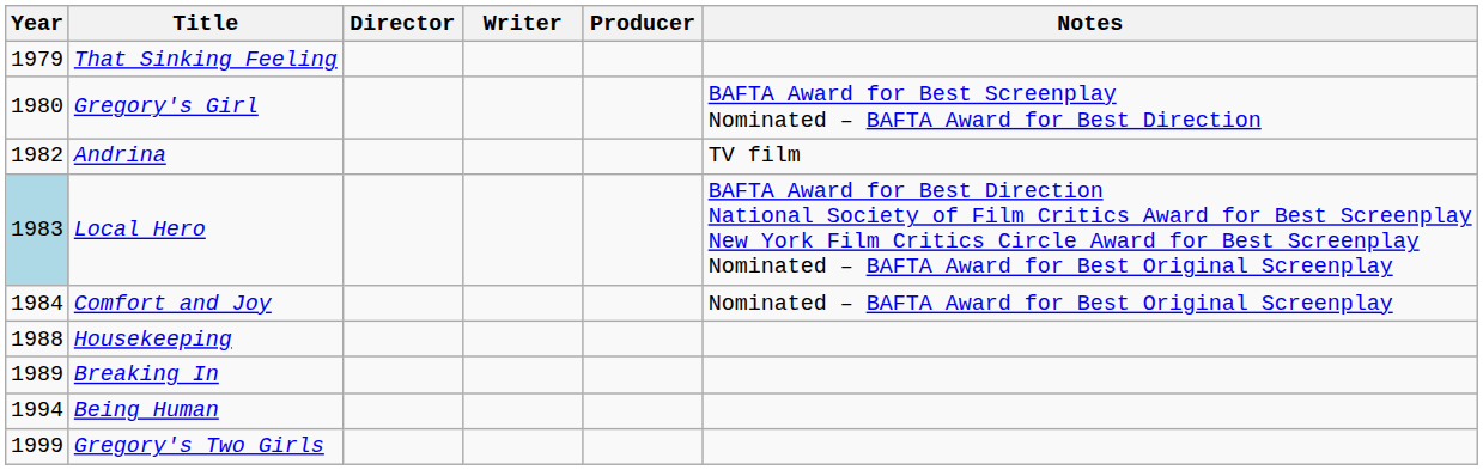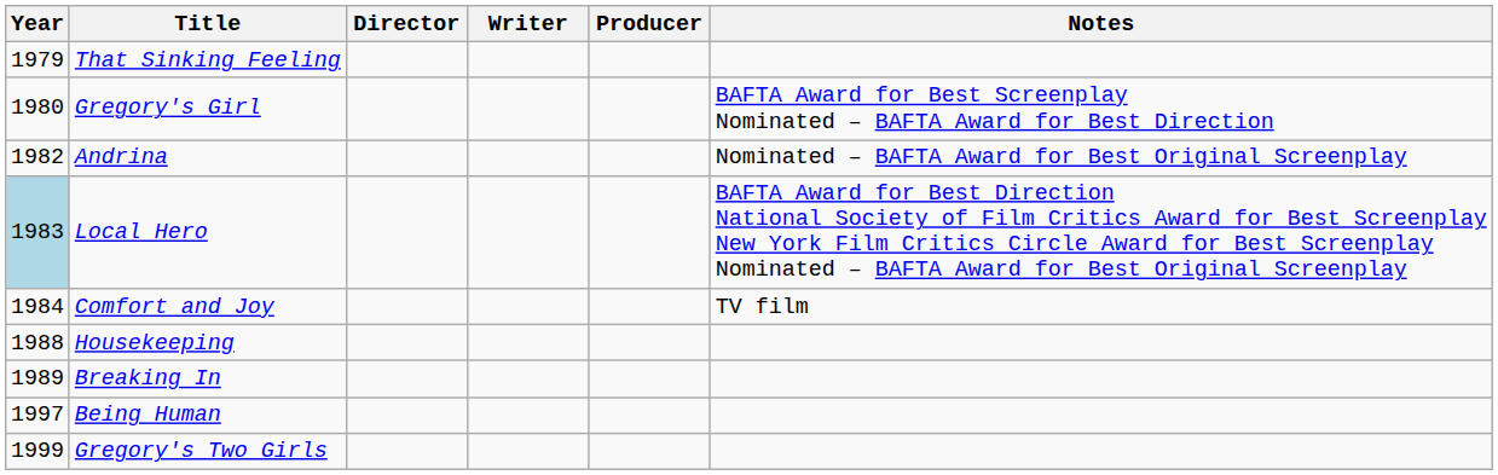Andrina | Notes: TV film -> Nominated – BAFTA Award for Best Original Screenplay
Comfort and Joy | Notes: Nominated – BAFTA Award for Best Original Screenplay -> TV film
Being Human | Year: 1994 -> 1997
